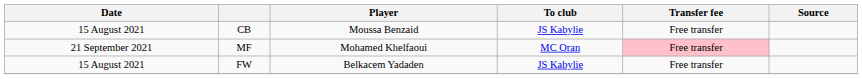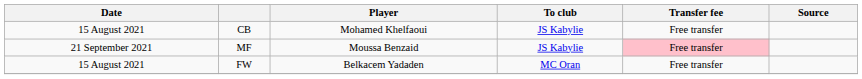CB | Player: Moussa Benzaid -> Mohamed Khelfaoui
MF | Player: Mohamed Khelfaoui -> Moussa Benzaid
MF | To club: MC Oran -> JS Kabylie
FW | To club: JS Kabylie -> MC Oran
